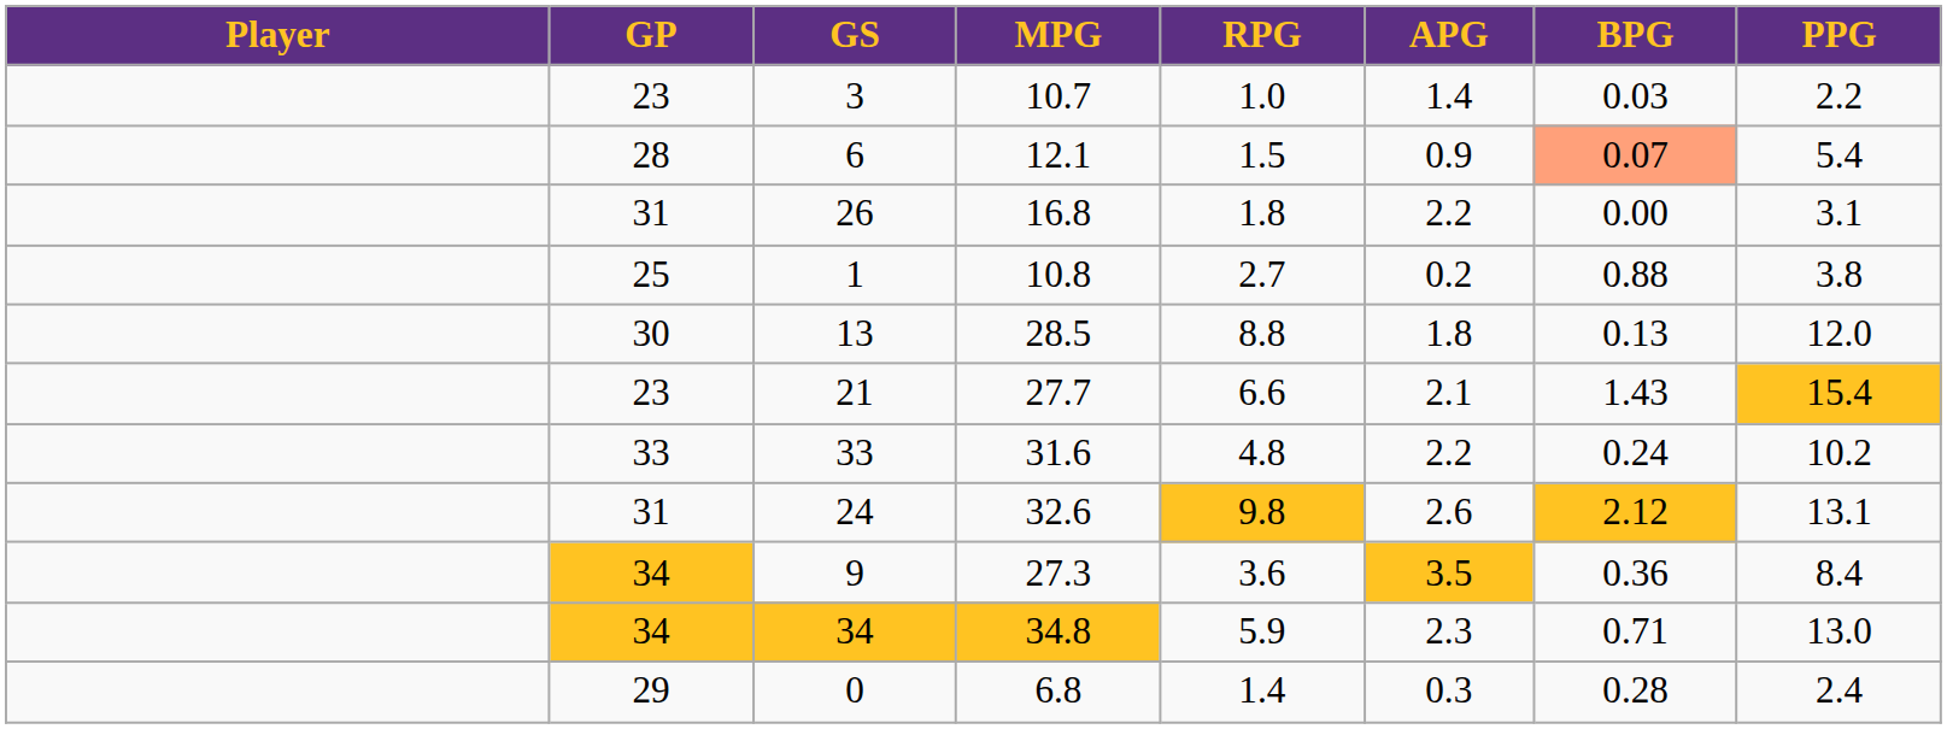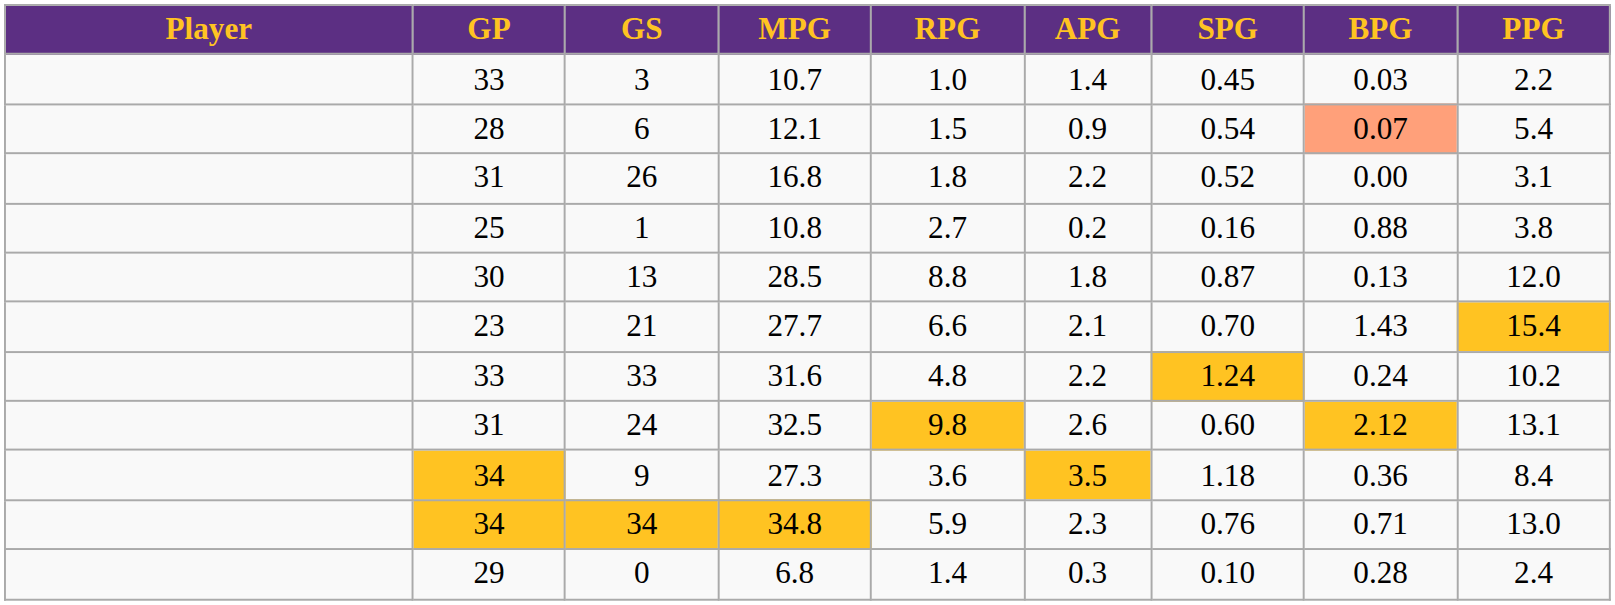+ column: SPG | 0.45 | 0.54 | 0.52 | 0.16 | 0.87 | 0.70 | 1.24 | 0.60 | 1.18 | 0.76 | 0.10
3 | GP: 23 -> 33
24 | MPG: 32.6 -> 32.5
